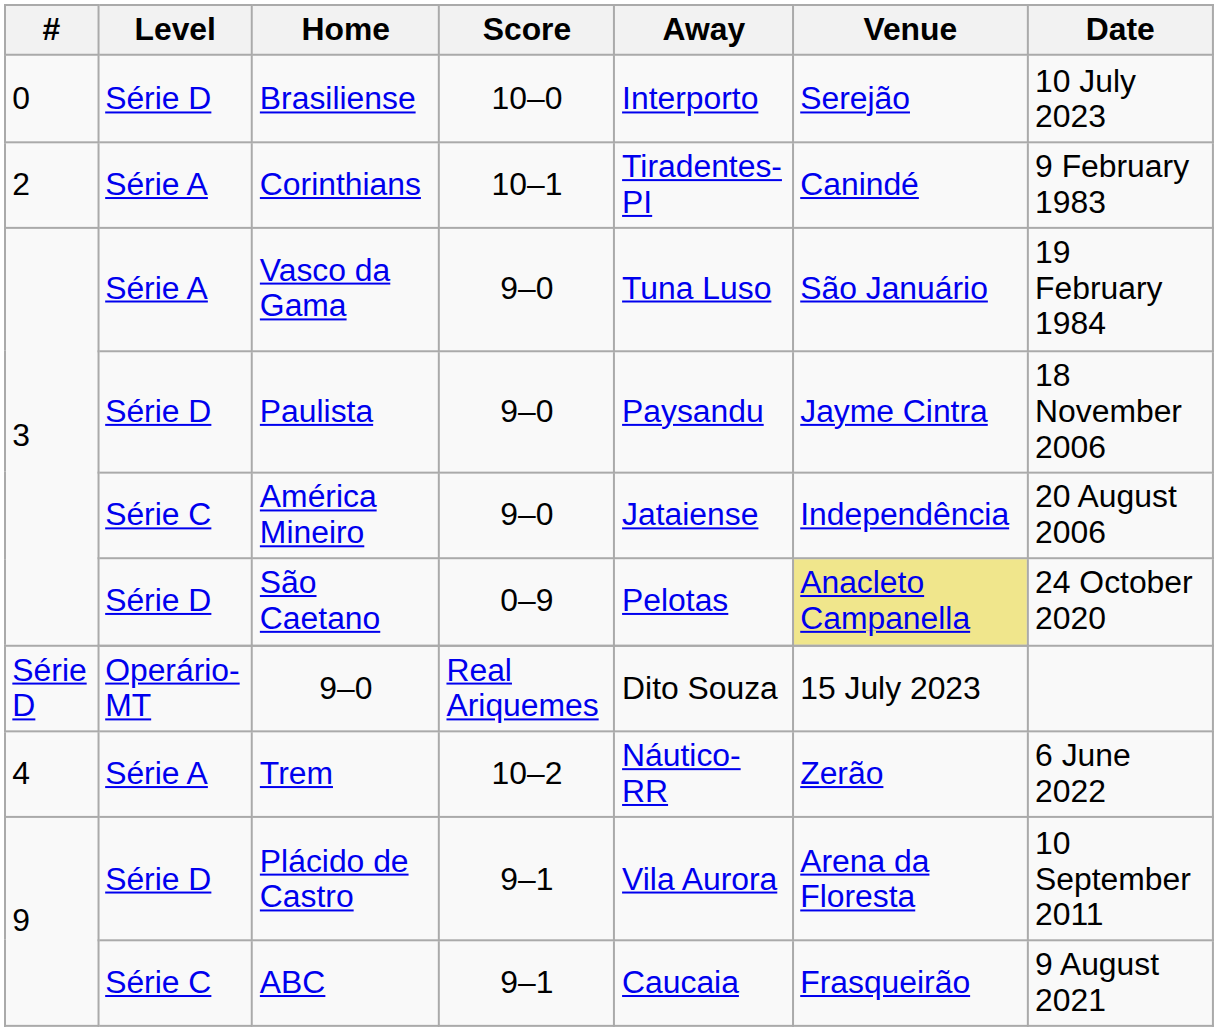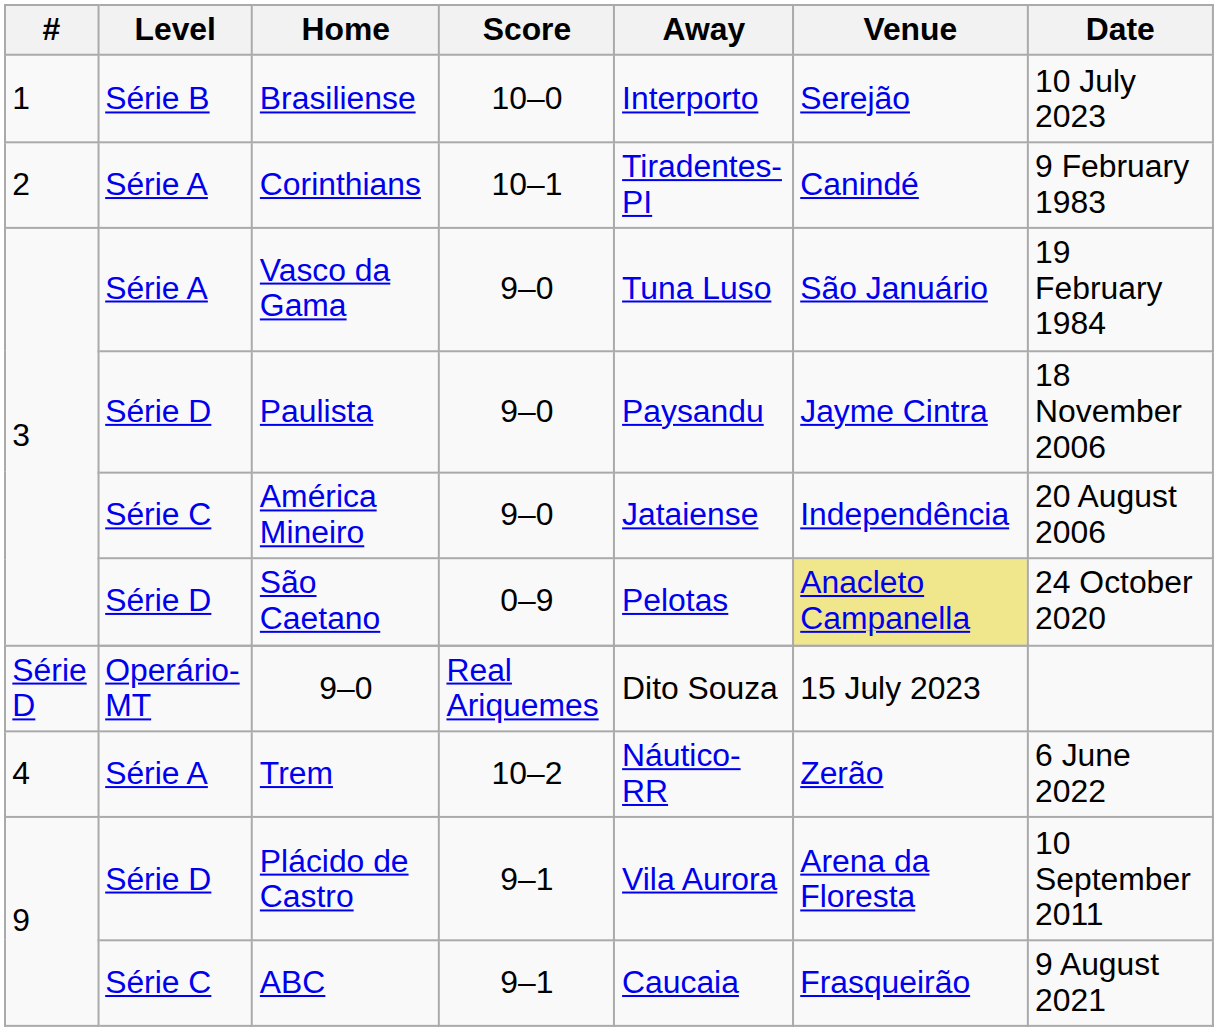Brasiliense | #: 0 -> 1
Brasiliense | Level: Série D -> Série B
